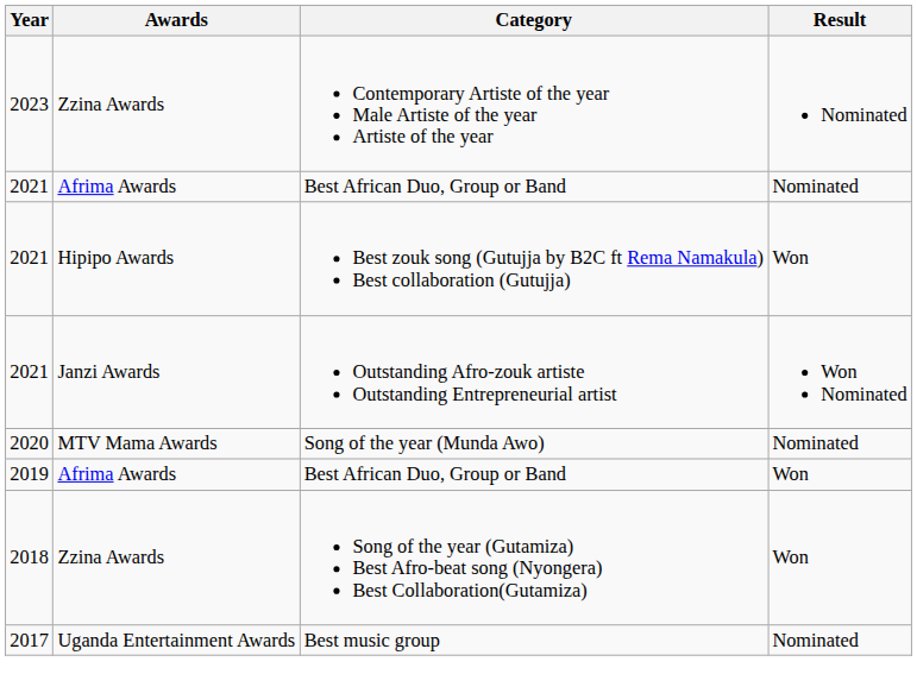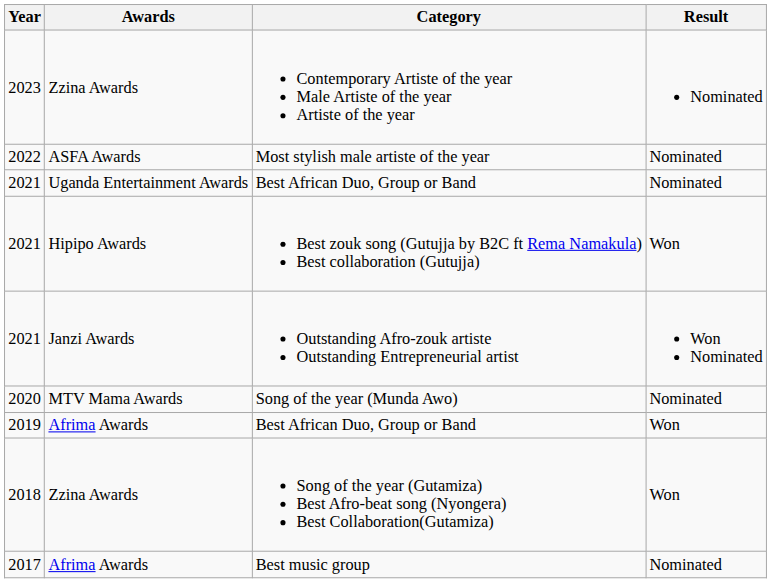+ row: 2022 | ASFA Awards | Most stylish male artiste of the year | Nominated
2021 / Best African Duo, Group or Band | Awards: Afrima Awards -> Uganda Entertainment Awards
Best music group | Awards: Uganda Entertainment Awards -> Afrima Awards
